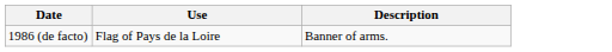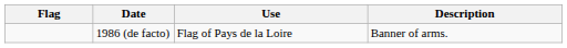+ column: Flag
